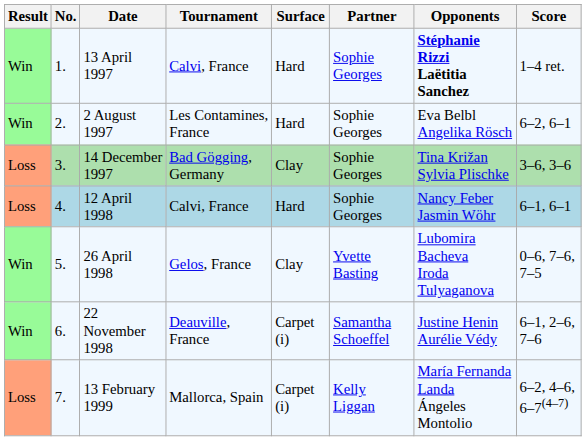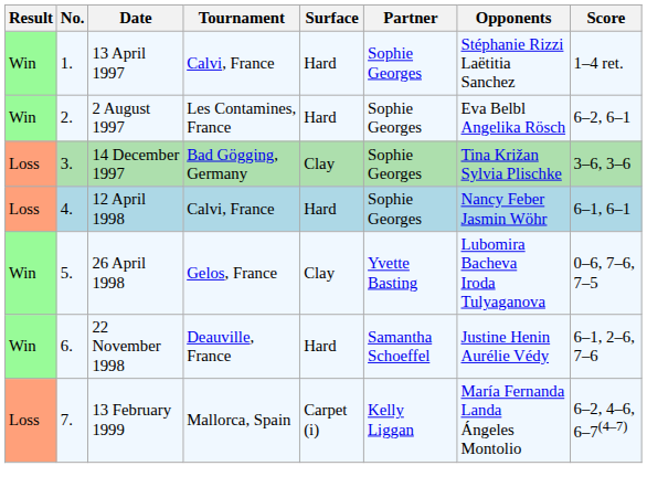13 April 1997 | Opponents: bold -> normal
22 November 1998 | Surface: Carpet (i) -> Hard
